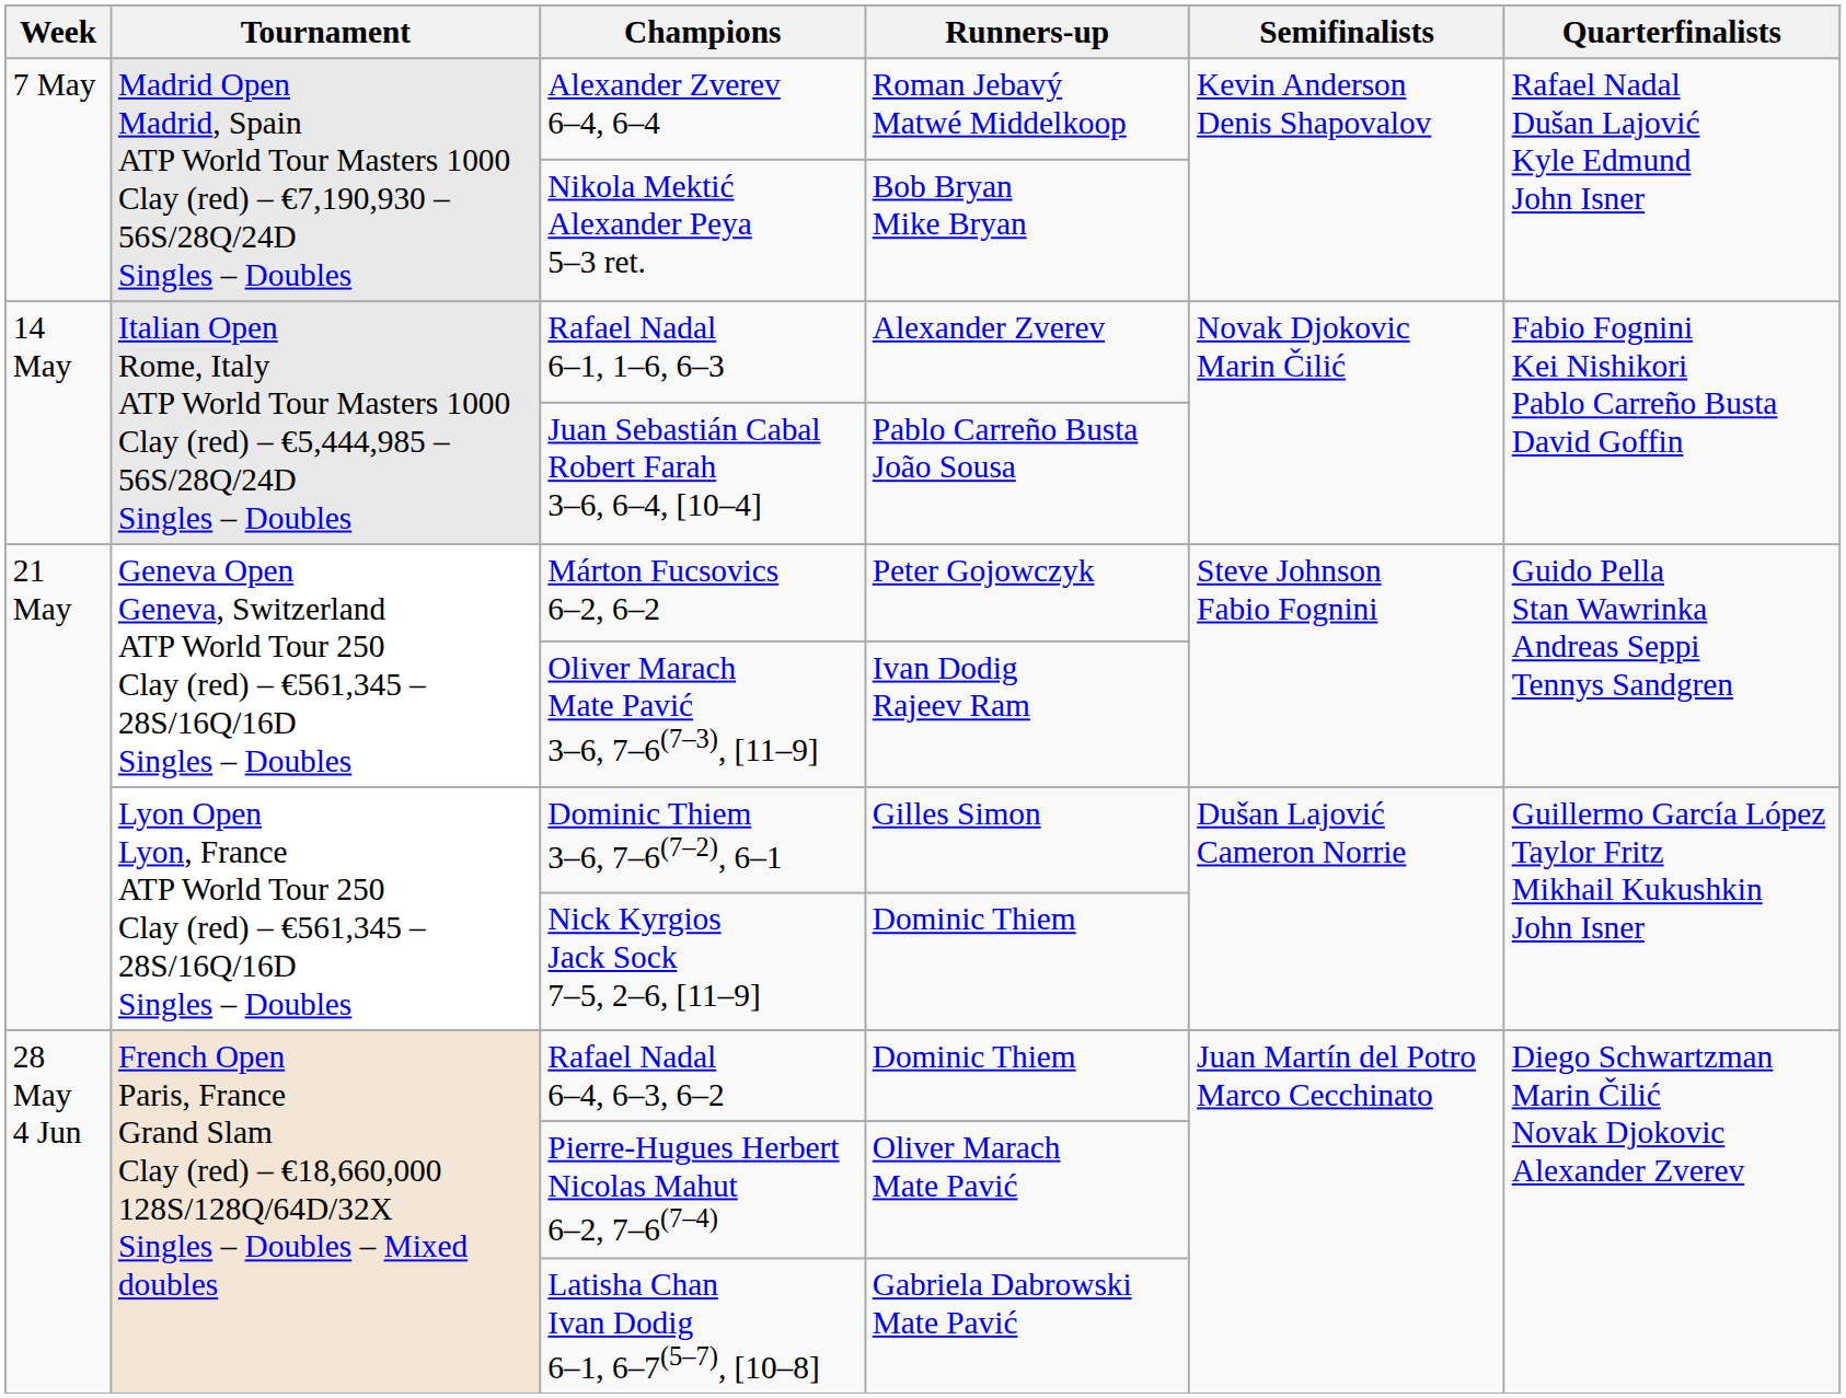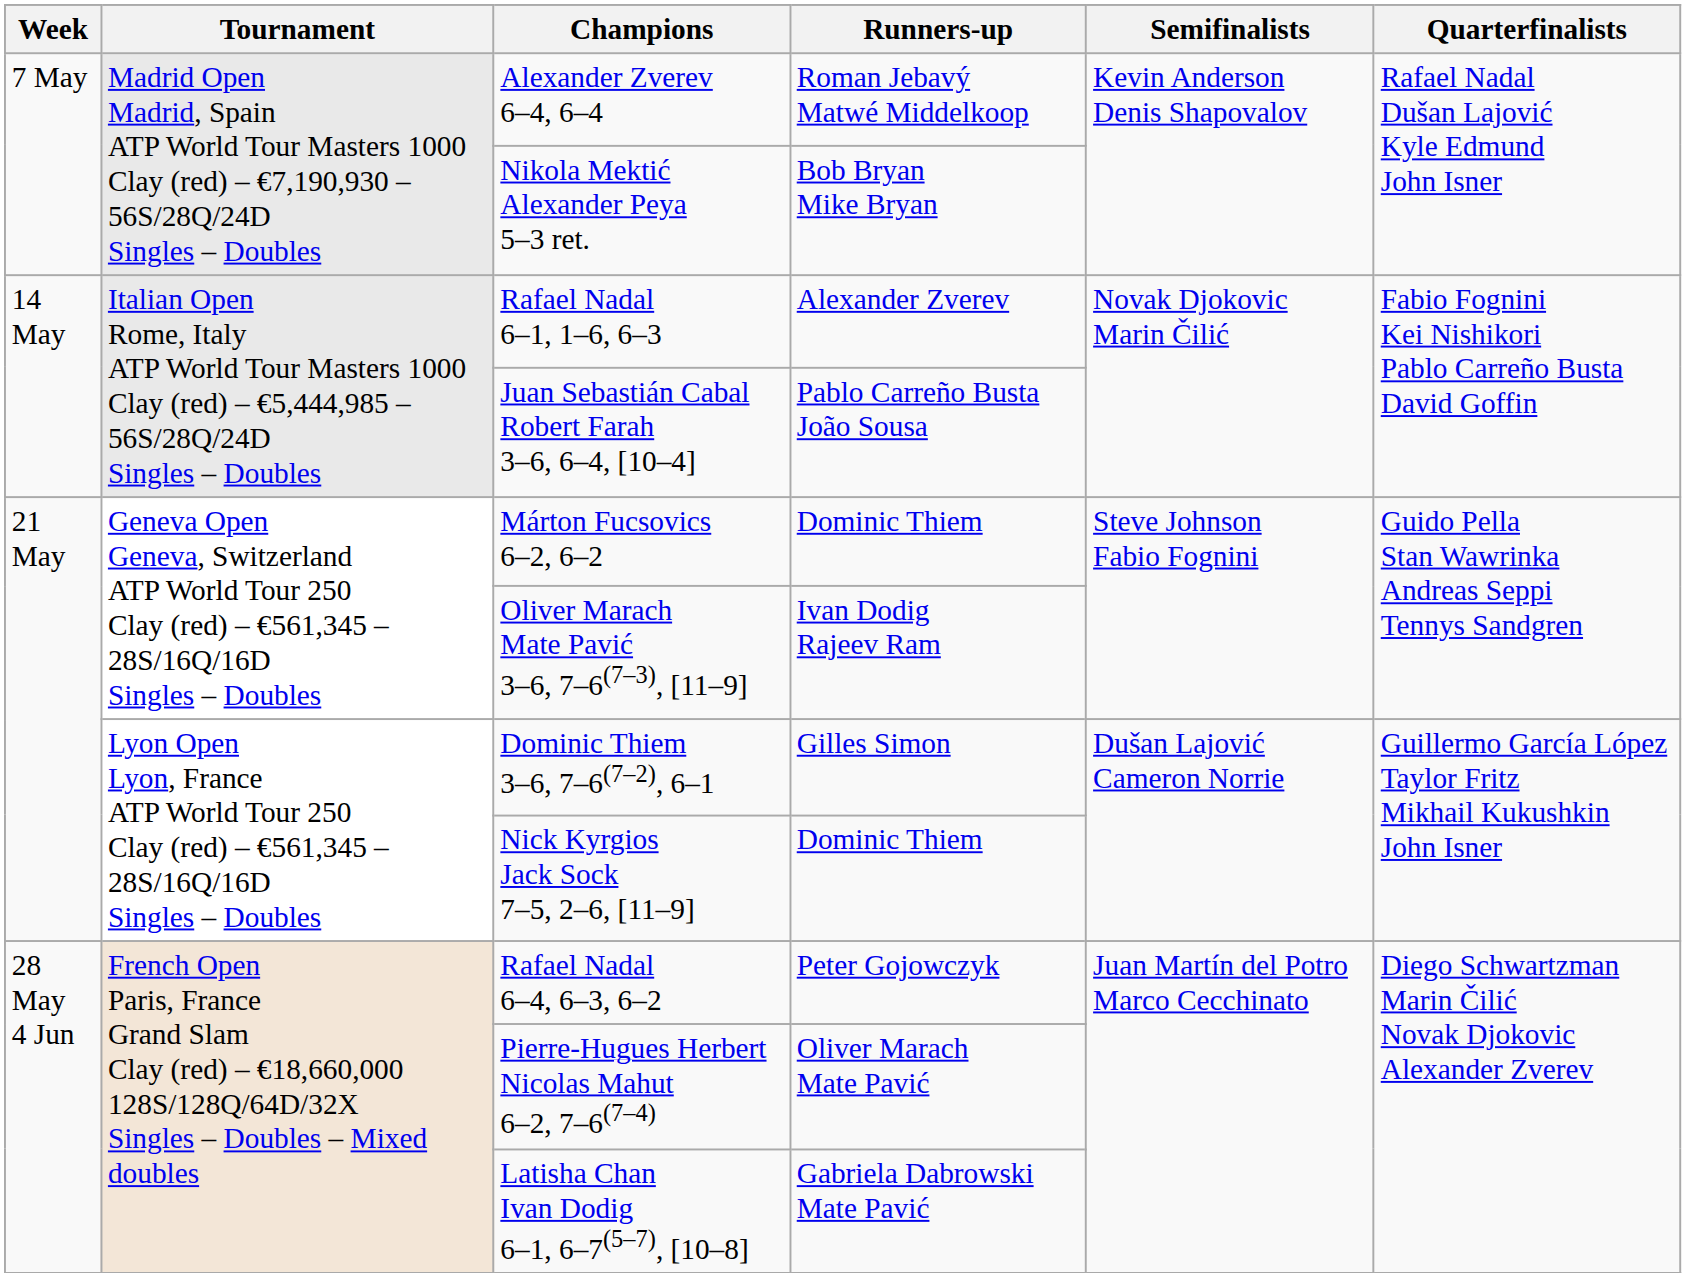Márton Fucsovics 6–2, 6–2 | Runners-up: Peter Gojowczyk -> Dominic Thiem
Rafael Nadal 6–4, 6–3, 6–2 | Runners-up: Dominic Thiem -> Peter Gojowczyk
